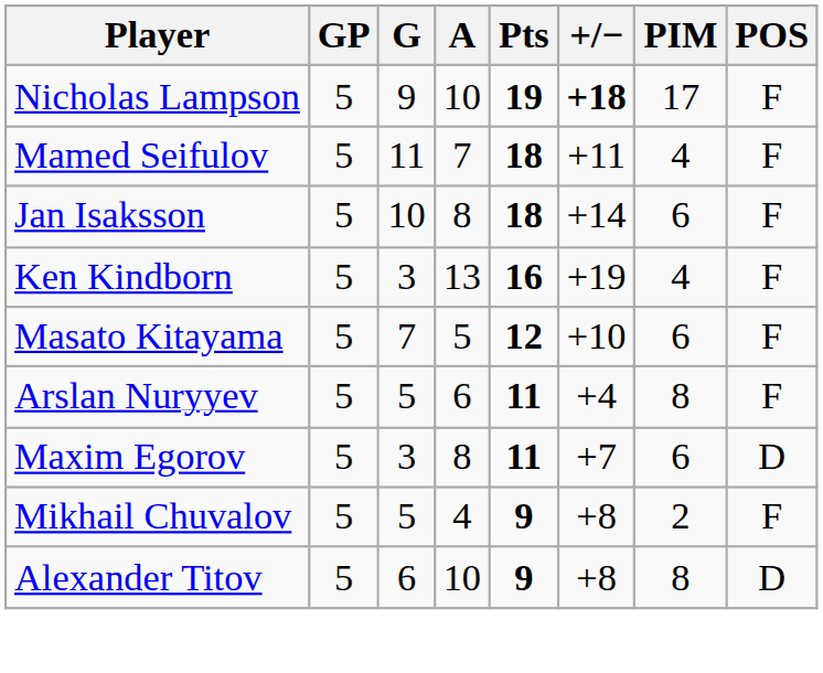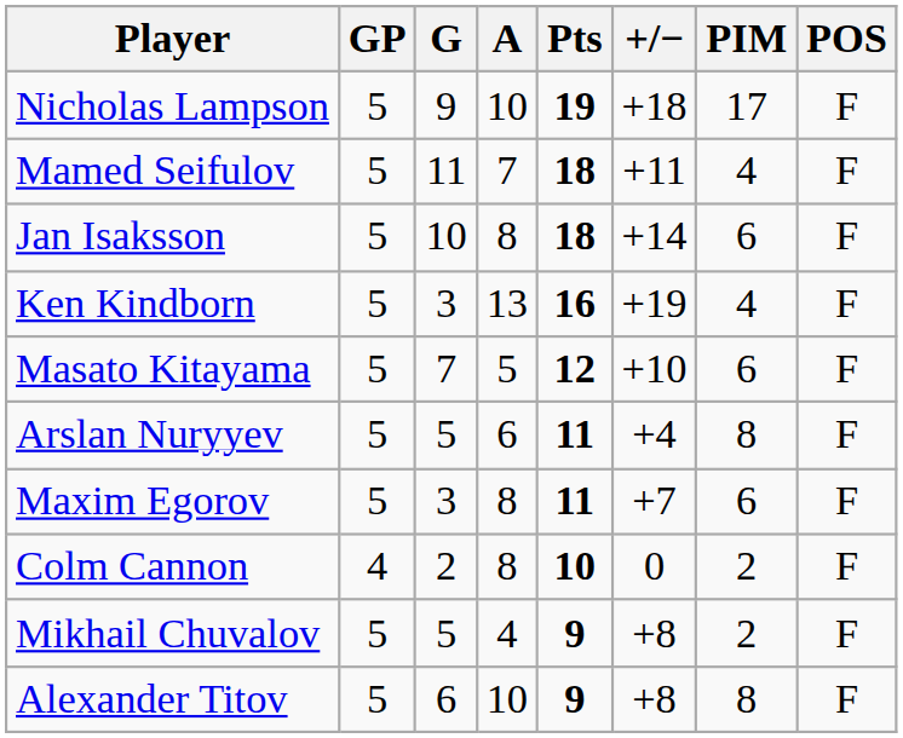Nicholas Lampson | +/−: bold -> normal
Maxim Egorov | POS: D -> F
+ row: Colm Cannon | 4 | 2 | 8 | 10 | 0 | 2 | F
Alexander Titov | POS: D -> F
